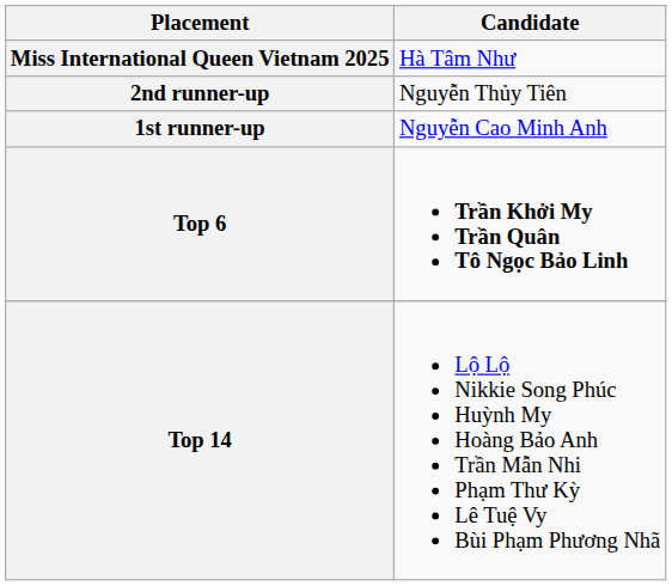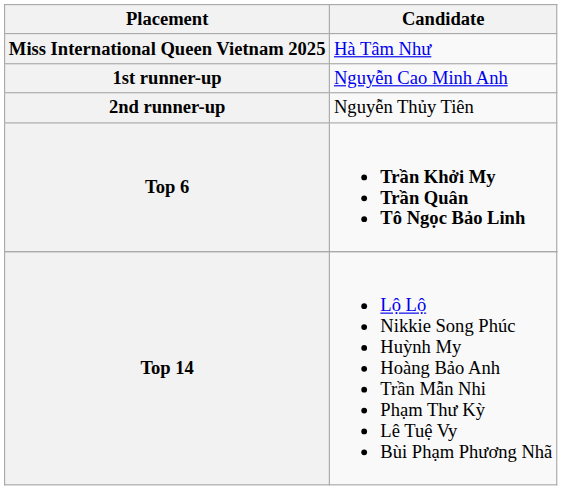rows swapped: 1st runner-up <-> 2nd runner-up
